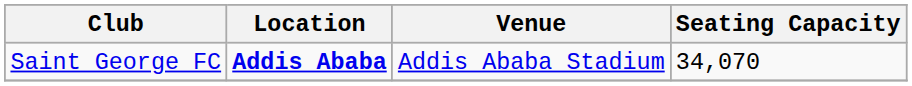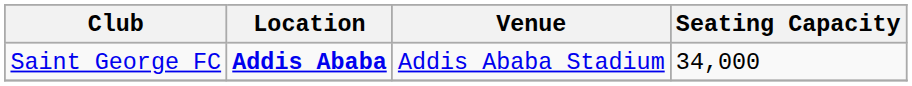Saint George FC | Seating Capacity: 34,070 -> 34,000
